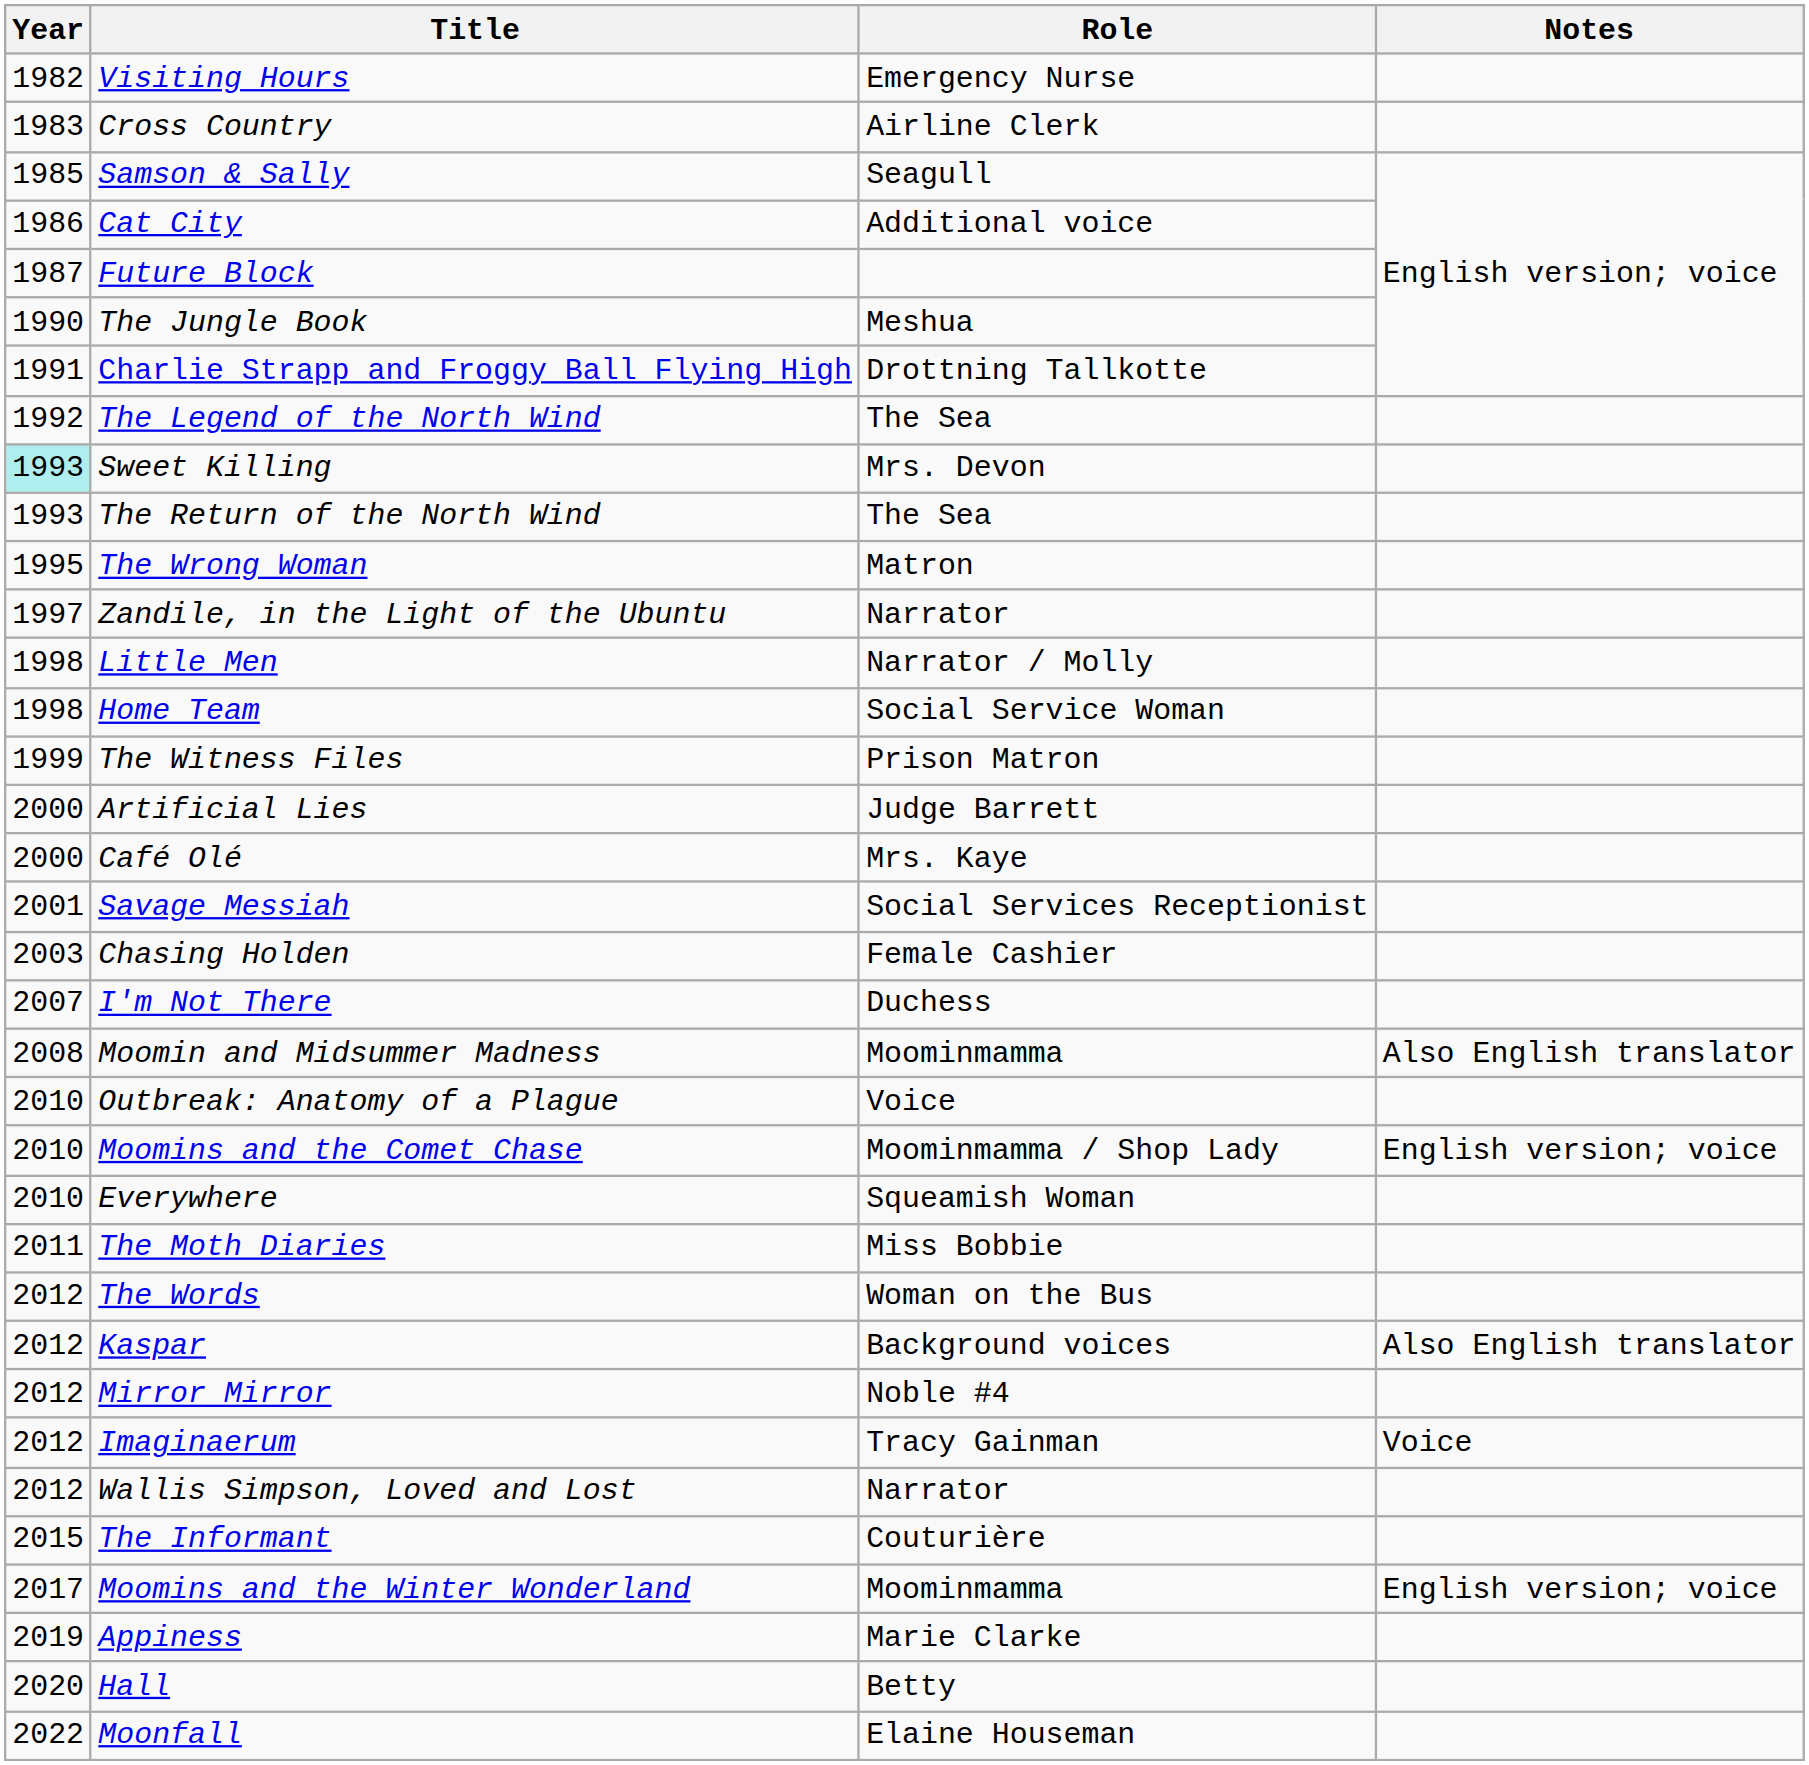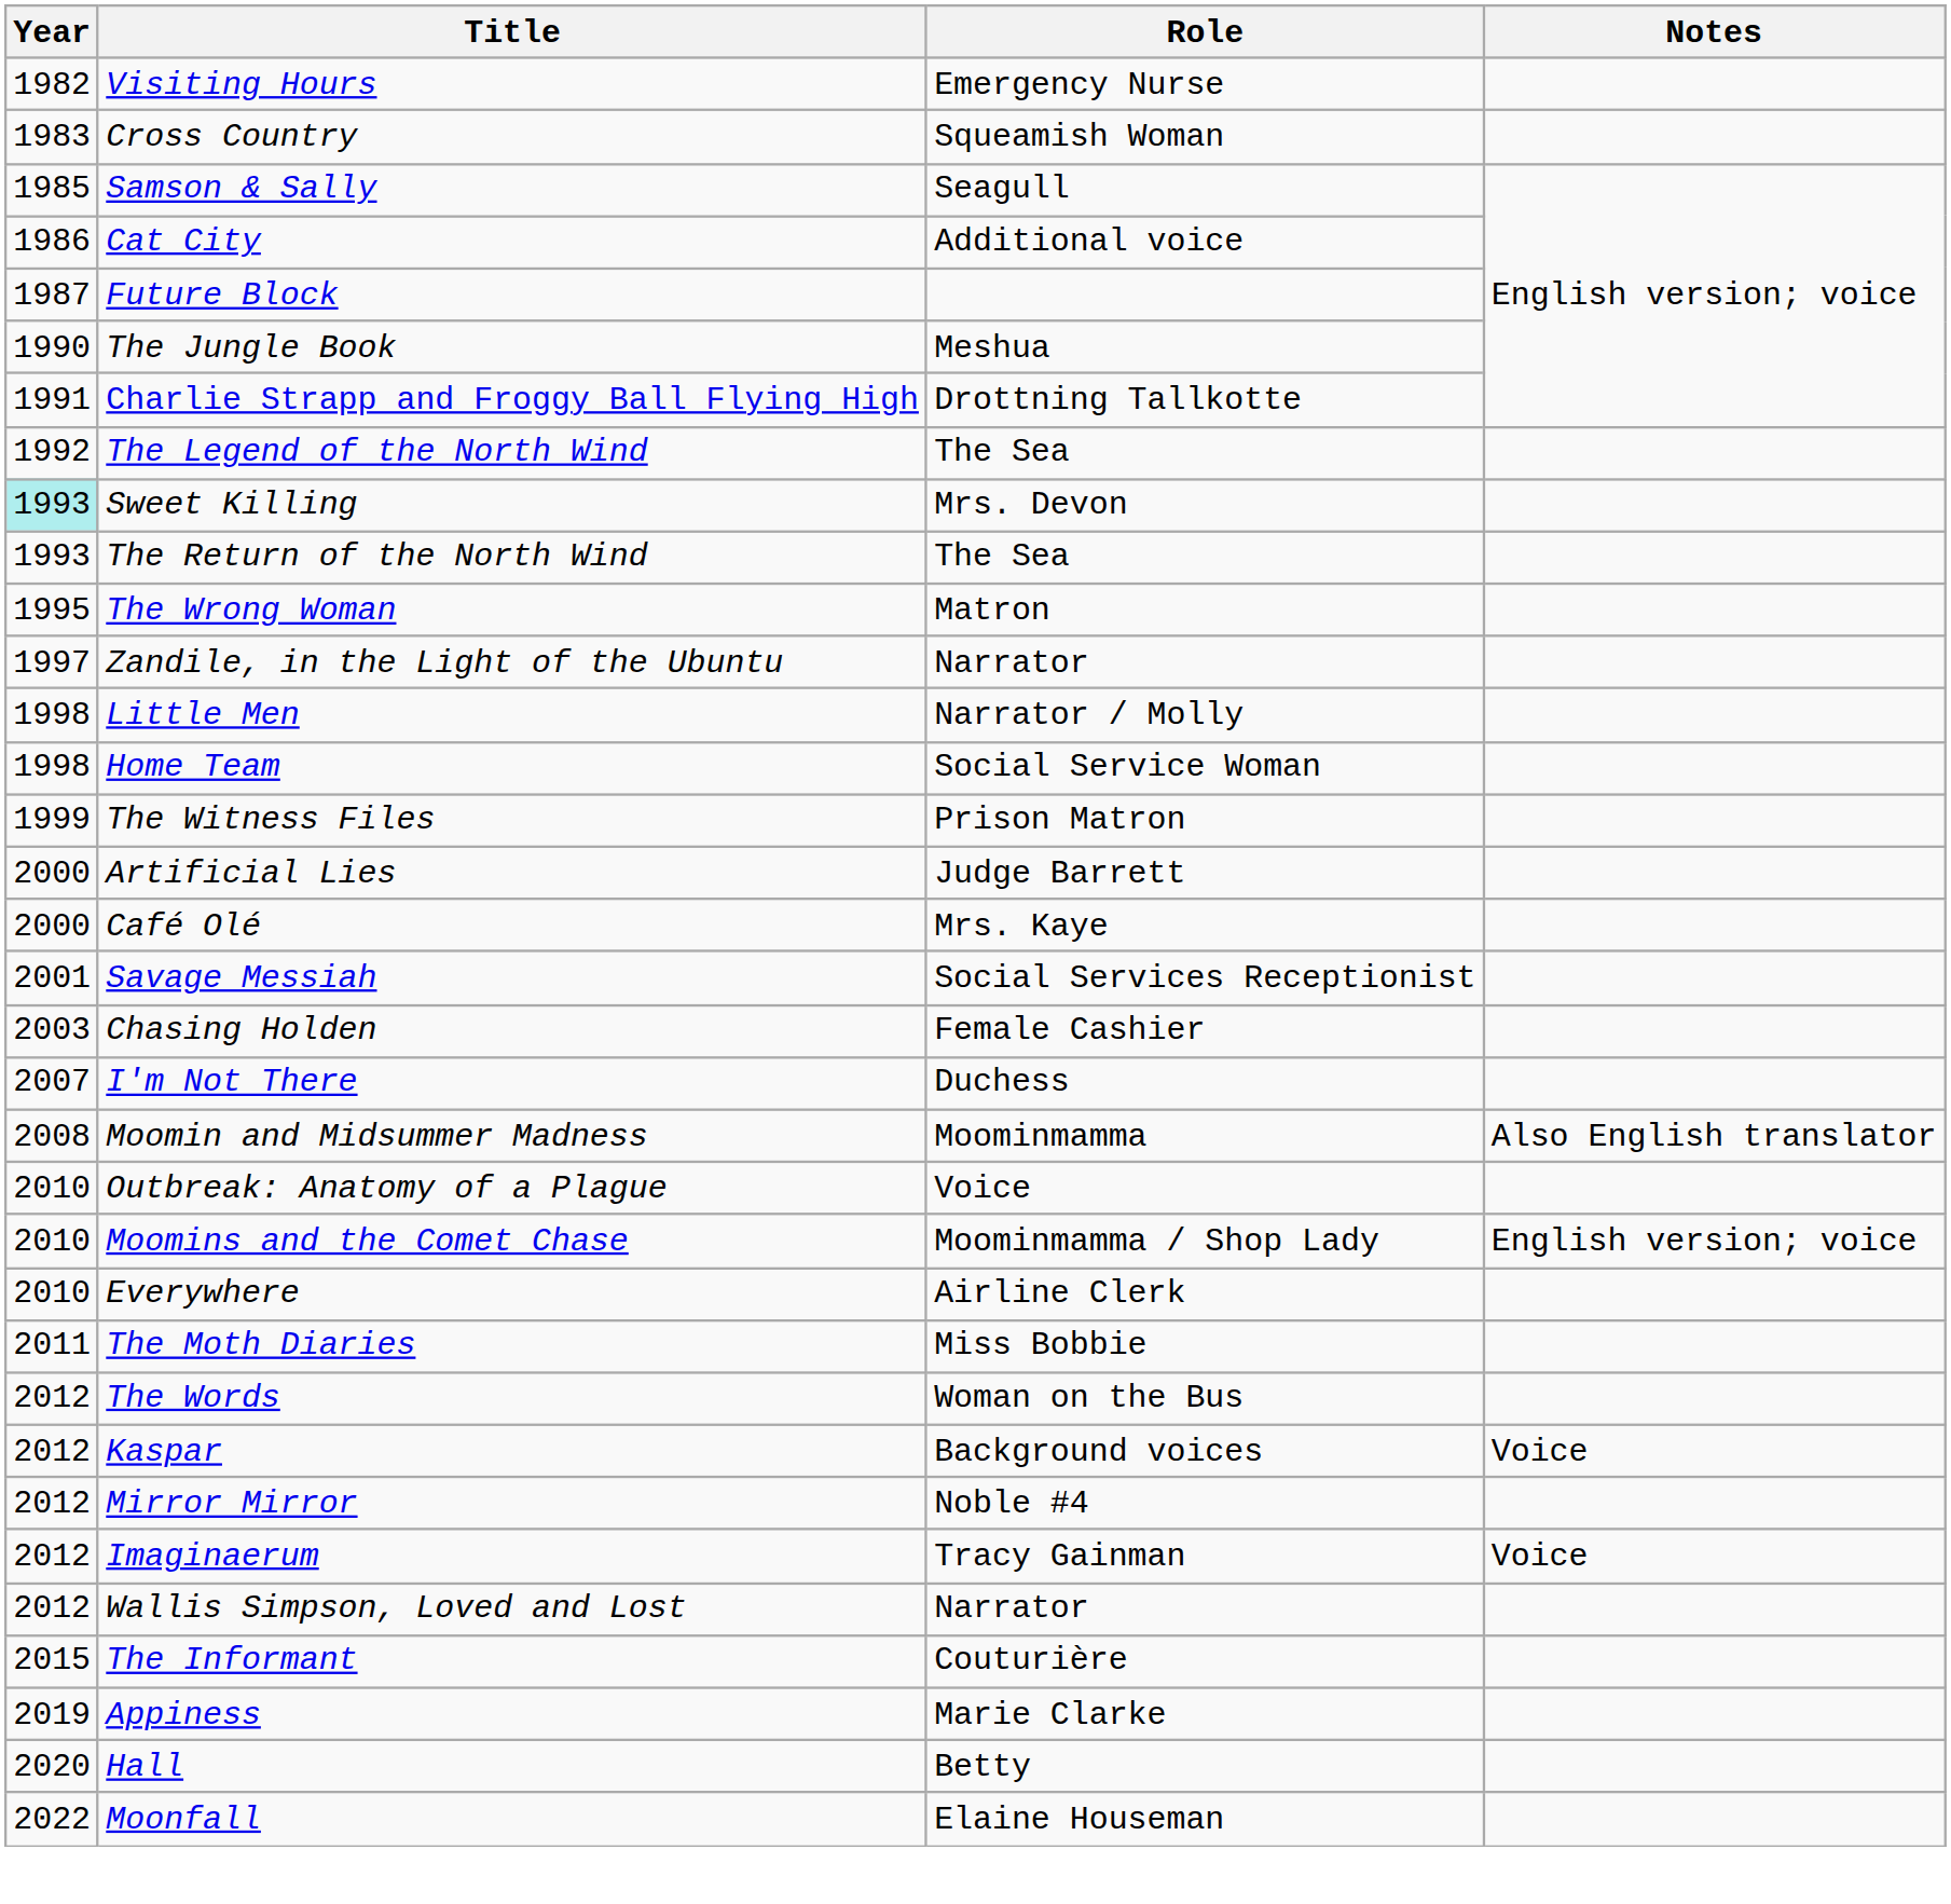Cross Country | Role: Airline Clerk -> Squeamish Woman
Everywhere | Role: Squeamish Woman -> Airline Clerk
Kaspar | Notes: Also English translator -> Voice
- row: 2017 | Moomins and the Winter Wonderland | Moominmamma | English version; voice
